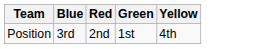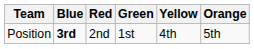+ column: Orange | 5th
Position | Blue: normal -> bold
